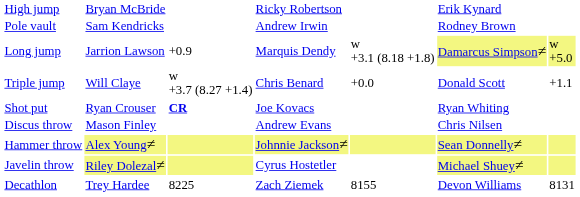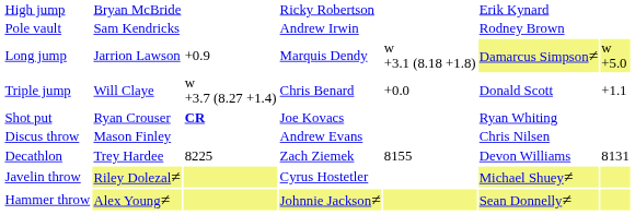rows swapped: Hammer throw <-> Decathlon
